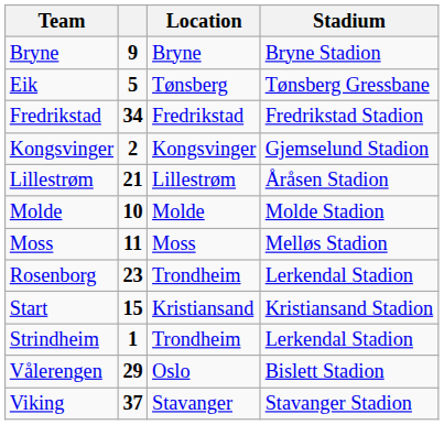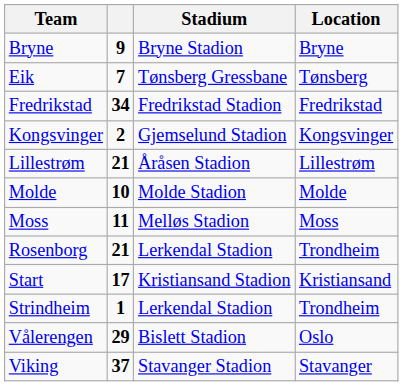columns swapped: Location <-> Stadium
Eik | column 2: 5 -> 7
Rosenborg | column 2: 23 -> 21
Start | column 2: 15 -> 17
